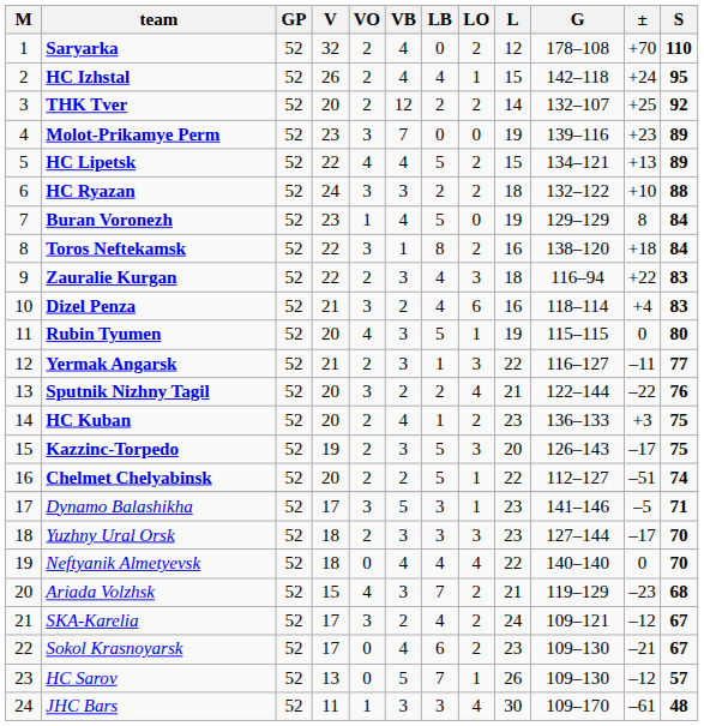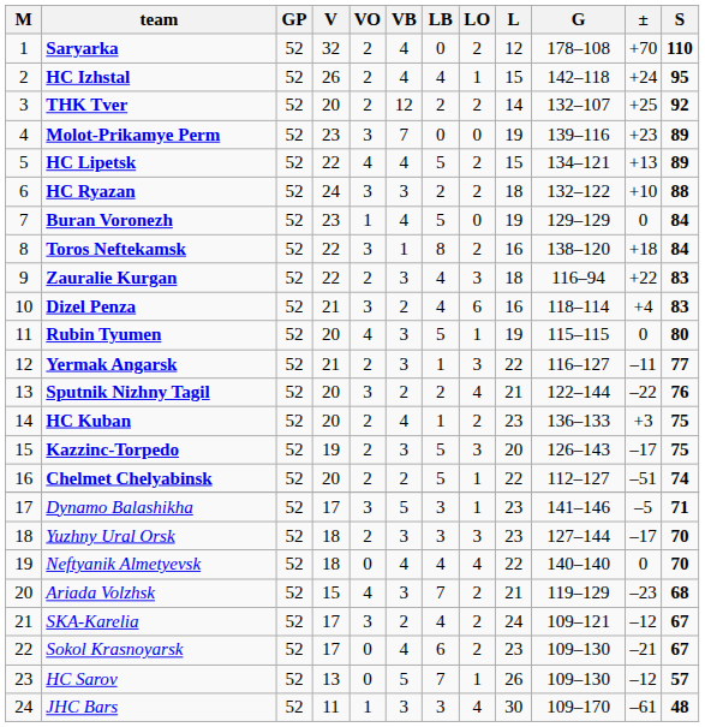Buran Voronezh | ±: 8 -> 0
